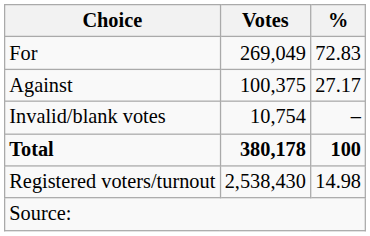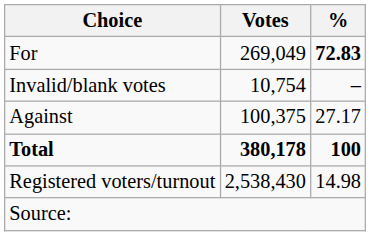For | %: normal -> bold
rows swapped: Against <-> Invalid/blank votes
